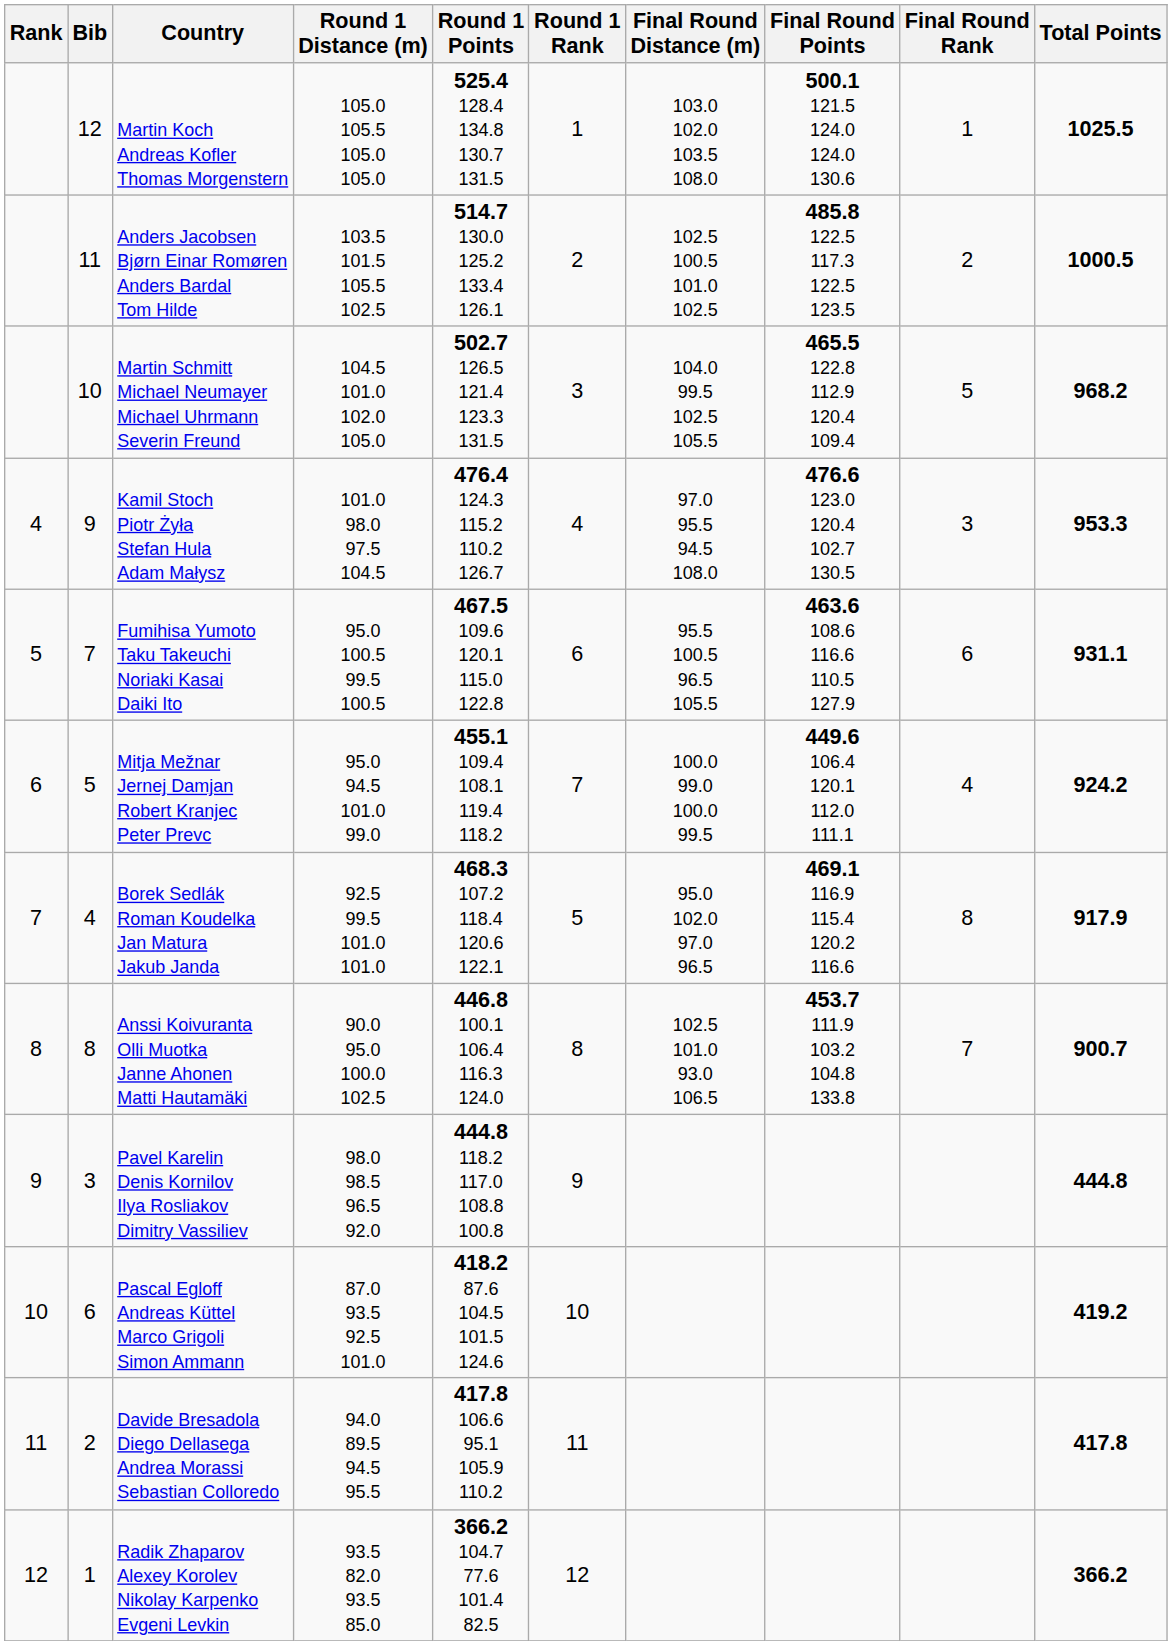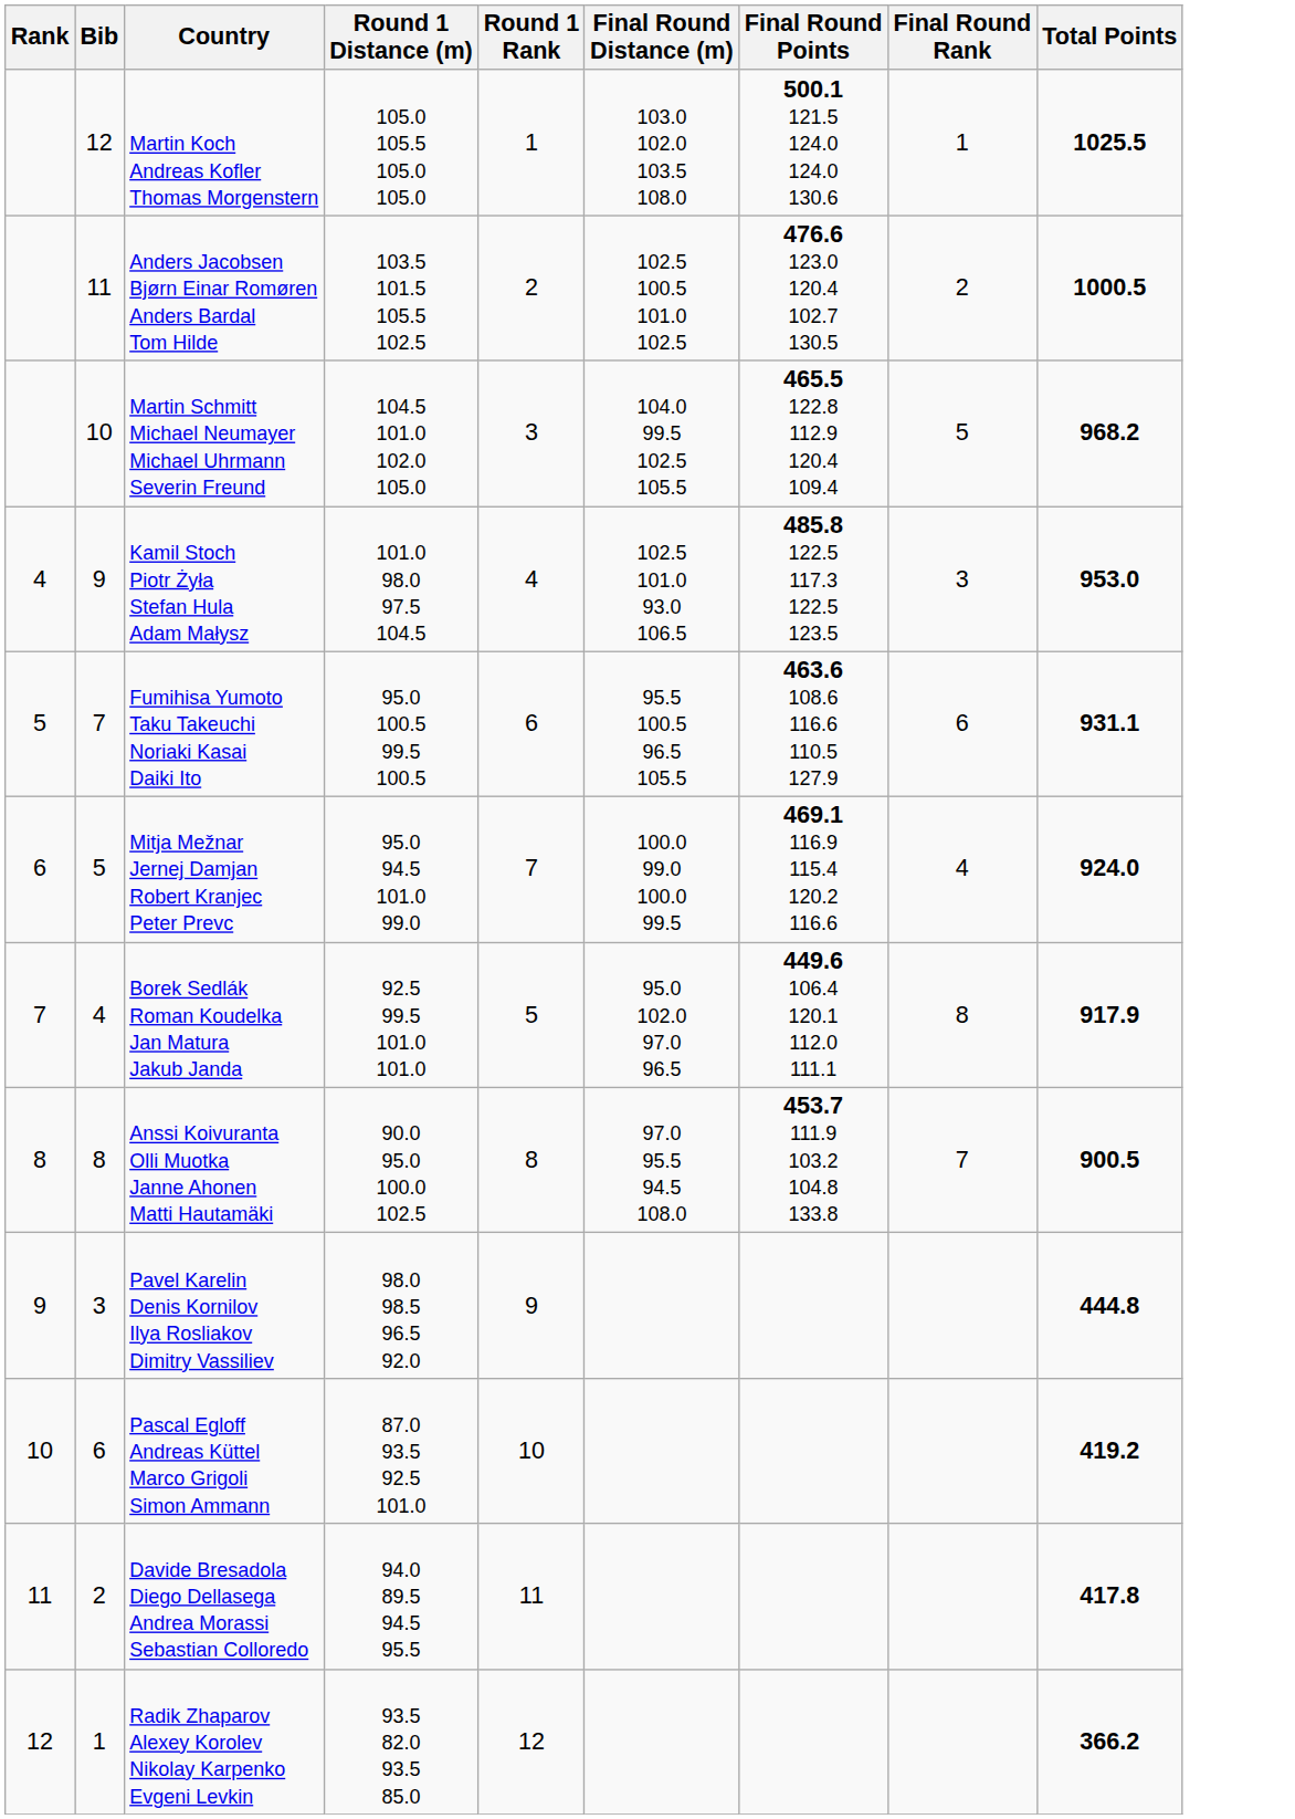- column: Round 1 Points | 525.4 128.4 134.8 130.7 131.5 | 514.7 130.0 125.2 133.4 126.1 | 502.7 126.5 121.4 123.3 131.5 | 476.4 124.3 115.2 110.2 126.7 | 467.5 109.6 120.1 115.0 122.8 | 455.1 109.4 108.1 119.4 118.2 | 468.3 107.2 118.4 120.6 122.1 | 446.8 100.1 106.4 116.3 124.0 | 444.8 118.2 117.0 108.8 100.8 | 418.2 87.6 104.5 101.5 124.6 | 417.8 106.6 95.1 105.9 110.2 | 366.2 104.7 77.6 101.4 82.5
Anders Jacobsen Bjørn Einar Romøren Anders Bardal Tom Hilde | Final Round Points: 485.8 122.5 117.3 122.5 123.5 -> 476.6 123.0 120.4 102.7 130.5
Kamil Stoch Piotr Żyła Stefan Hula Adam Małysz | Final Round Distance (m): 97.0 95.5 94.5 108.0 -> 102.5 101.0 93.0 106.5
Kamil Stoch Piotr Żyła Stefan Hula Adam Małysz | Final Round Points: 476.6 123.0 120.4 102.7 130.5 -> 485.8 122.5 117.3 122.5 123.5
Kamil Stoch Piotr Żyła Stefan Hula Adam Małysz | Total Points: 953.3 -> 953.0
Mitja Mežnar Jernej Damjan Robert Kranjec Peter Prevc | Final Round Points: 449.6 106.4 120.1 112.0 111.1 -> 469.1 116.9 115.4 120.2 116.6
Mitja Mežnar Jernej Damjan Robert Kranjec Peter Prevc | Total Points: 924.2 -> 924.0
Borek Sedlák Roman Koudelka Jan Matura Jakub Janda | Final Round Points: 469.1 116.9 115.4 120.2 116.6 -> 449.6 106.4 120.1 112.0 111.1
Anssi Koivuranta Olli Muotka Janne Ahonen Matti Hautamäki | Final Round Distance (m): 102.5 101.0 93.0 106.5 -> 97.0 95.5 94.5 108.0
Anssi Koivuranta Olli Muotka Janne Ahonen Matti Hautamäki | Total Points: 900.7 -> 900.5
